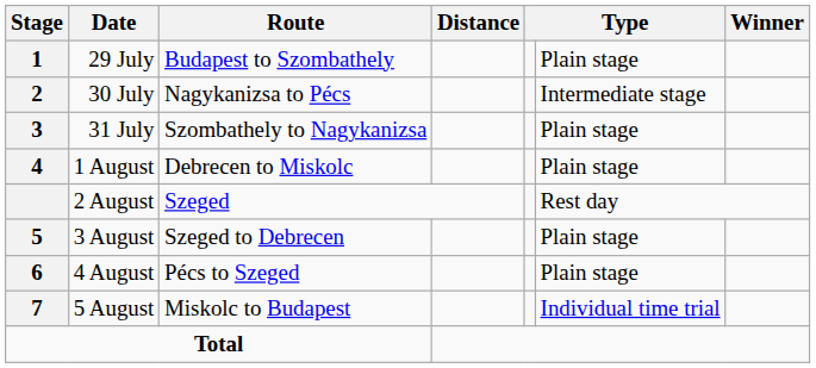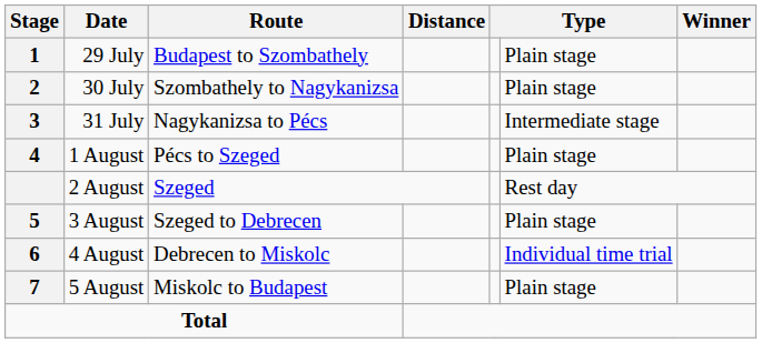30 July | Route: Nagykanizsa to Pécs -> Szombathely to Nagykanizsa
30 July | column 6: Intermediate stage -> Plain stage
31 July | Route: Szombathely to Nagykanizsa -> Nagykanizsa to Pécs
31 July | column 6: Plain stage -> Intermediate stage
1 August | Route: Debrecen to Miskolc -> Pécs to Szeged
4 August | Route: Pécs to Szeged -> Debrecen to Miskolc
4 August | column 6: Plain stage -> Individual time trial
5 August | column 6: Individual time trial -> Plain stage
